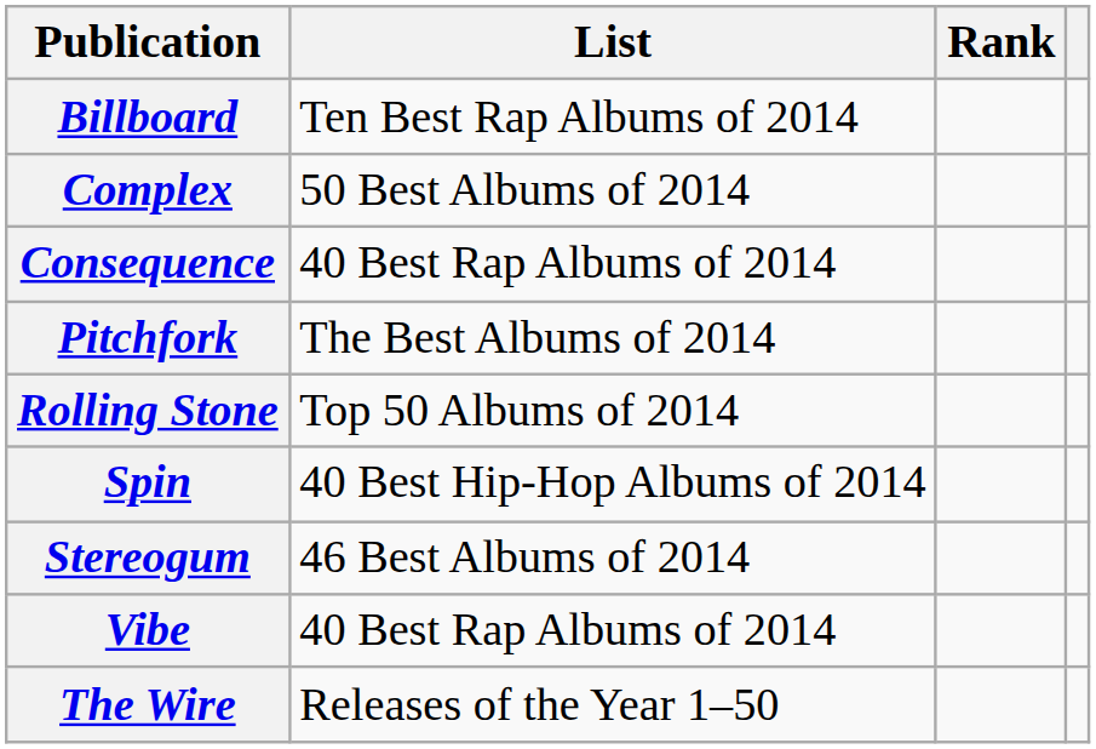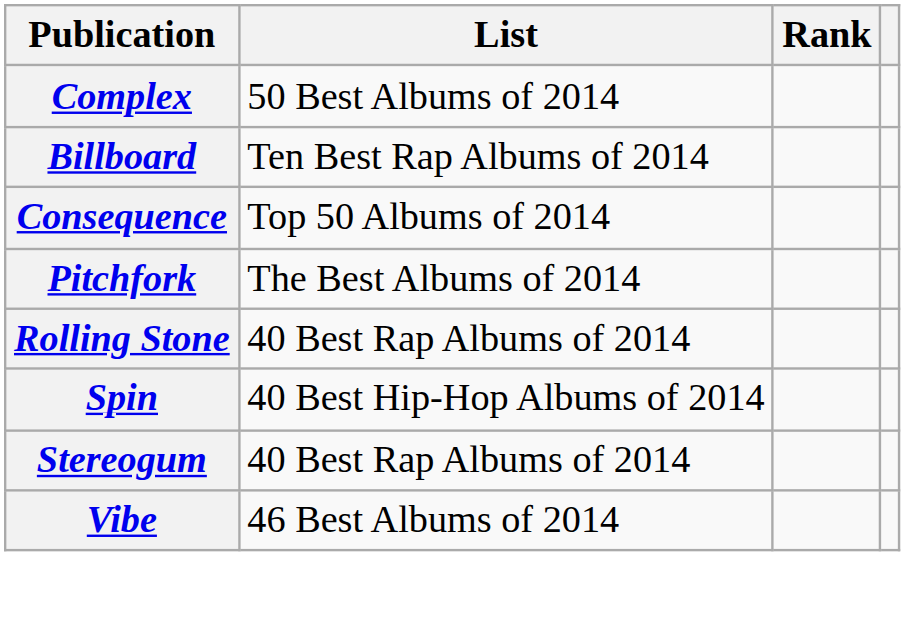rows swapped: Billboard <-> Complex
Consequence | List: 40 Best Rap Albums of 2014 -> Top 50 Albums of 2014
Rolling Stone | List: Top 50 Albums of 2014 -> 40 Best Rap Albums of 2014
Stereogum | List: 46 Best Albums of 2014 -> 40 Best Rap Albums of 2014
Vibe | List: 40 Best Rap Albums of 2014 -> 46 Best Albums of 2014
- row: The Wire | Releases of the Year 1–50
